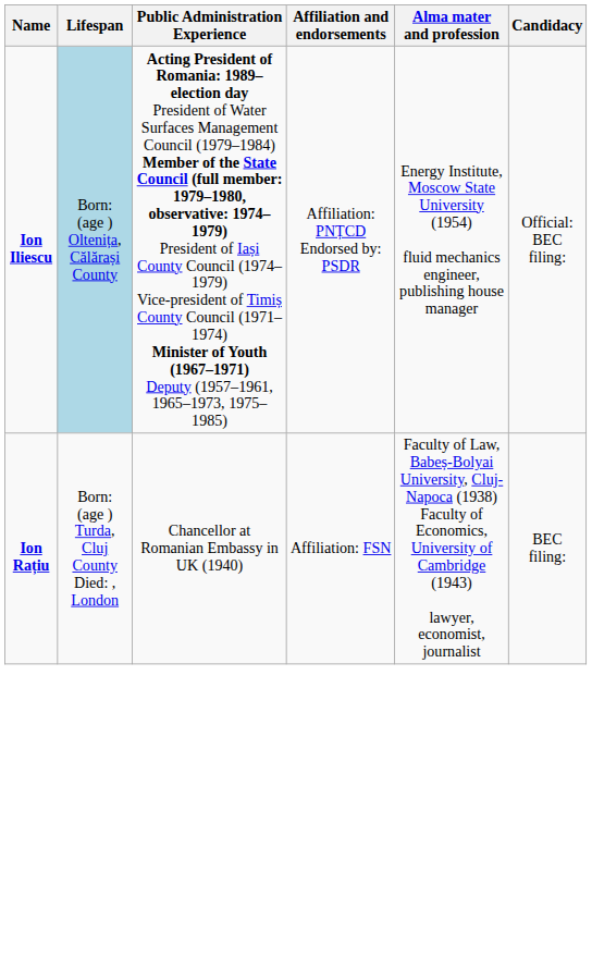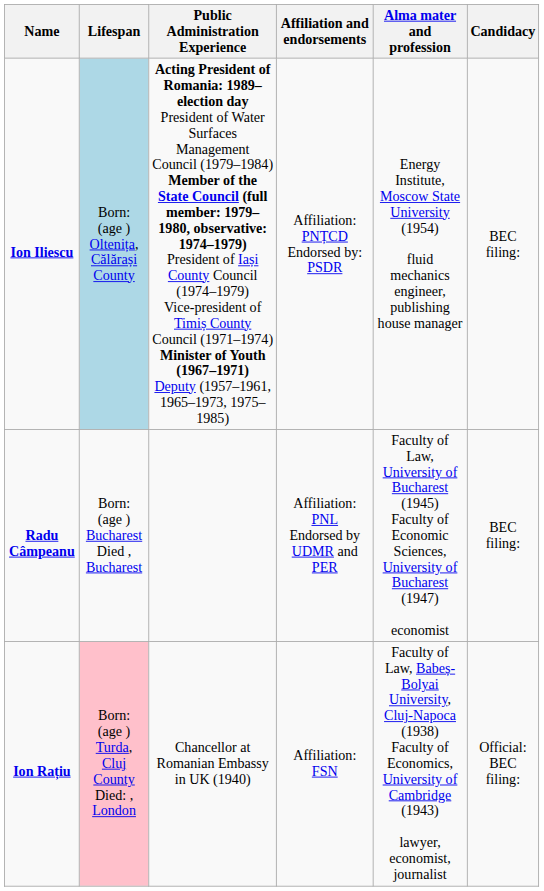Ion Iliescu | Candidacy: Official: BEC filing: -> BEC filing:
+ row: Radu Câmpeanu | Born: (age ) Bucharest Died , Bucharest | Affiliation: PNL Endorsed by UDMR and PER | Faculty of Law, University of Bucharest (1945) Faculty of Economic Sciences, University of Bucharest (1947) economist | BEC filing:
Ion Rațiu | Lifespan: no background -> pink background
Ion Rațiu | Candidacy: BEC filing: -> Official: BEC filing:
